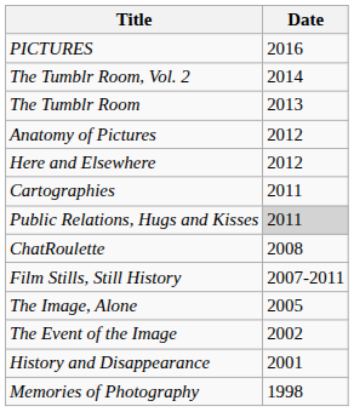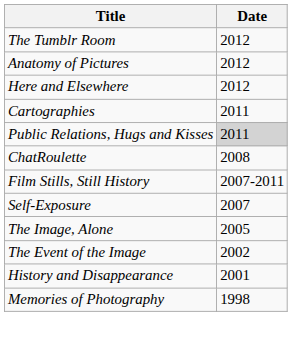- row: PICTURES | 2016
- row: The Tumblr Room, Vol. 2 | 2014
The Tumblr Room | Date: 2013 -> 2012
+ row: Self-Exposure | 2007
